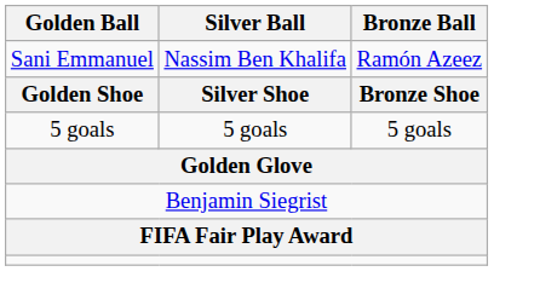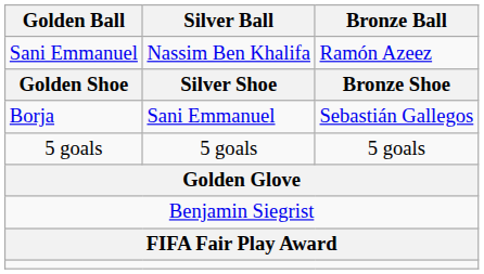+ row: Borja | Sani Emmanuel | Sebastián Gallegos
